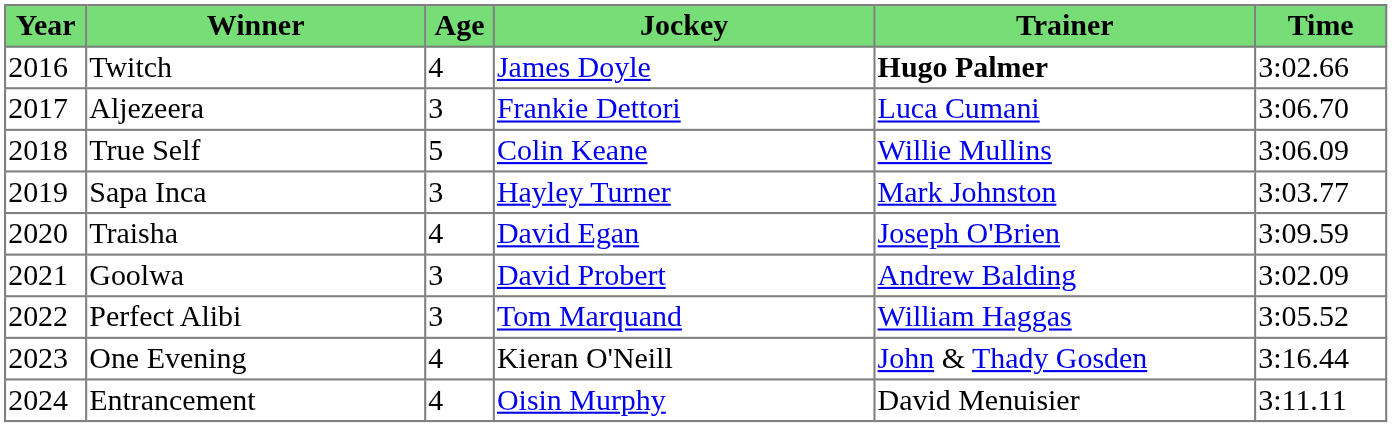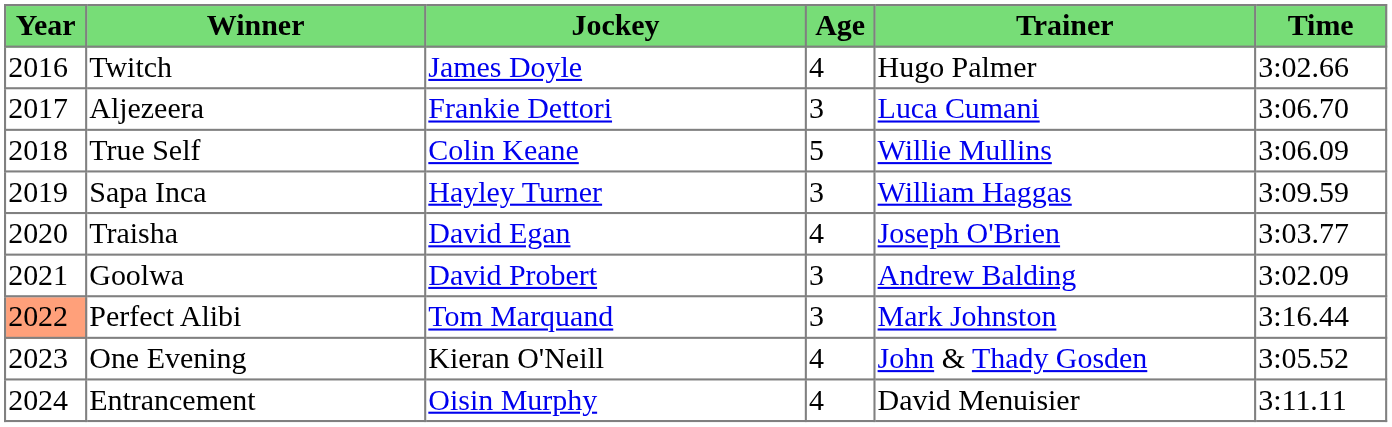columns swapped: Age <-> Jockey
Twitch | Trainer: bold -> normal
Sapa Inca | Trainer: Mark Johnston -> William Haggas
Sapa Inca | Time: 3:03.77 -> 3:09.59
Traisha | Time: 3:09.59 -> 3:03.77
Perfect Alibi | Year: no background -> lightsalmon background
Perfect Alibi | Trainer: William Haggas -> Mark Johnston
Perfect Alibi | Time: 3:05.52 -> 3:16.44
One Evening | Time: 3:16.44 -> 3:05.52
